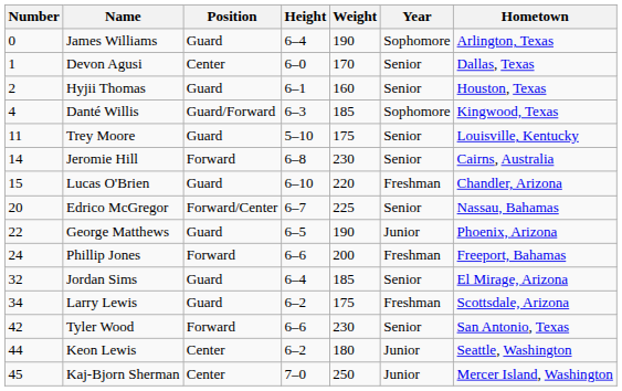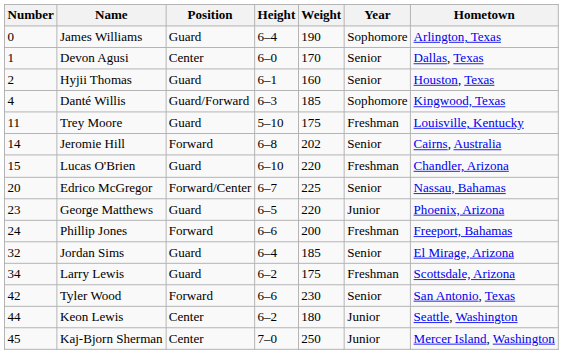Trey Moore | Year: Senior -> Freshman
Jeromie Hill | Weight: 230 -> 202
George Matthews | Number: 22 -> 23
George Matthews | Weight: 190 -> 220
